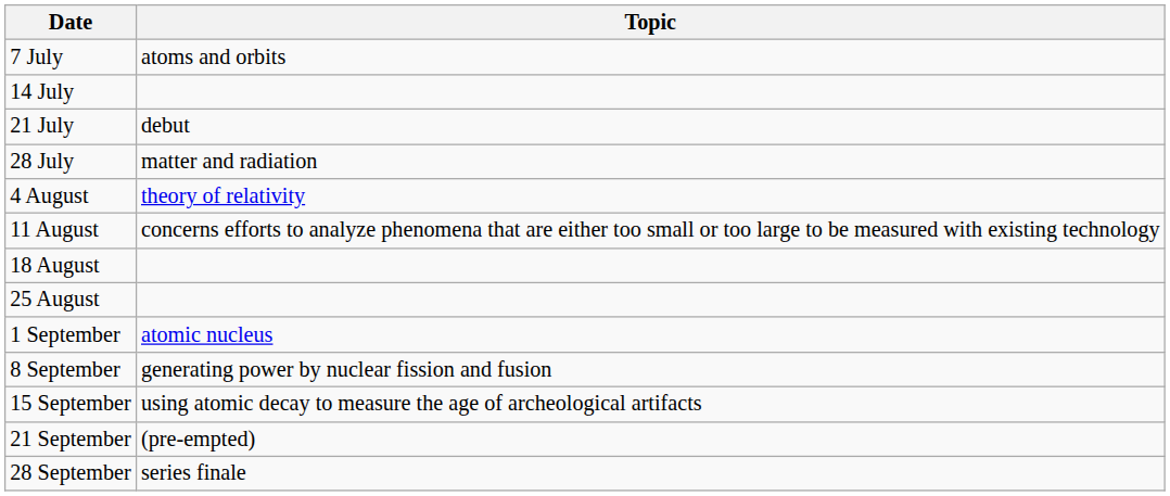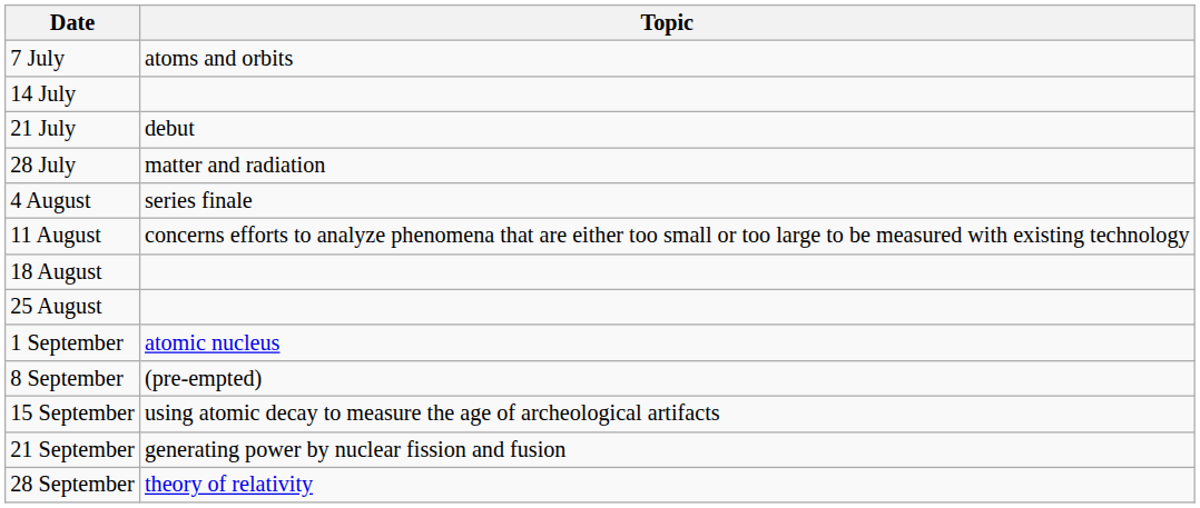4 August | Topic: theory of relativity -> series finale
8 September | Topic: generating power by nuclear fission and fusion -> (pre-empted)
21 September | Topic: (pre-empted) -> generating power by nuclear fission and fusion
28 September | Topic: series finale -> theory of relativity
